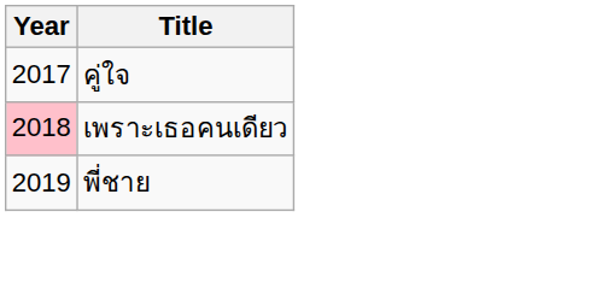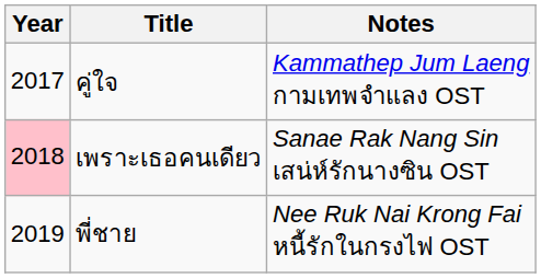+ column: Notes | Kammathep Jum Laeng กามเทพจำแลง OST | Sanae Rak Nang Sin เสน่ห์รักนางซิน OST | Nee Ruk Nai Krong Fai หนี้รักในกรงไฟ OST
